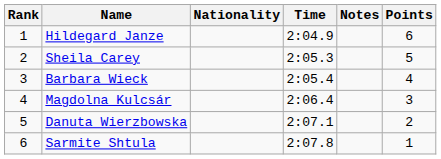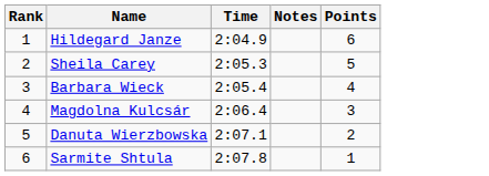- column: Nationality
